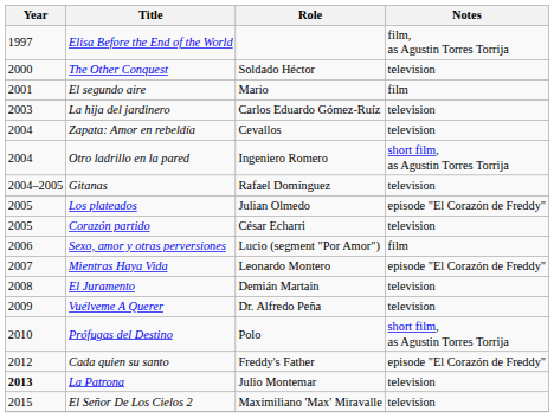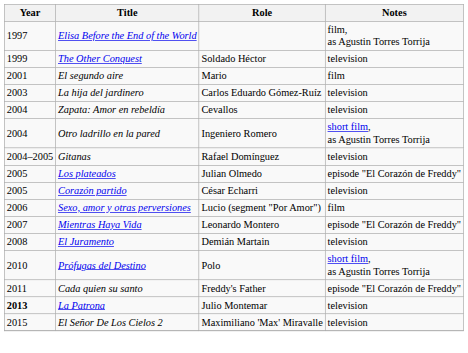The Other Conquest | Year: 2000 -> 1999
- row: 2009 | Vuélveme A Querer | Dr. Alfredo Peña | television
Cada quien su santo | Year: 2012 -> 2011
